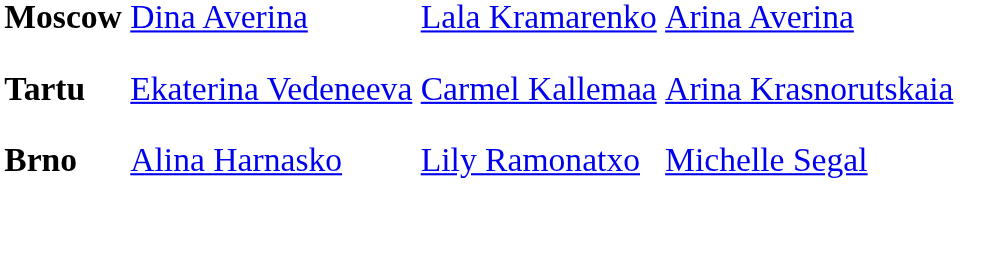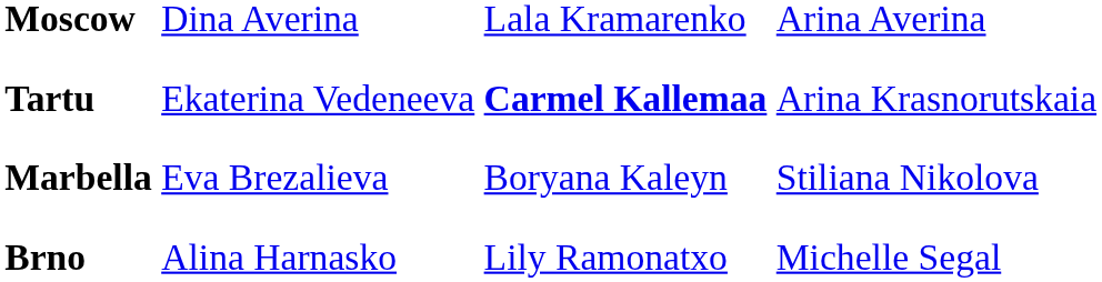Tartu | column 3: normal -> bold
+ row: Marbella | Eva Brezalieva | Boryana Kaleyn | Stiliana Nikolova
